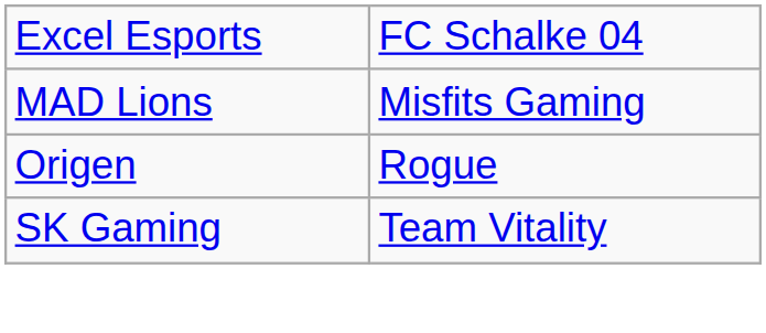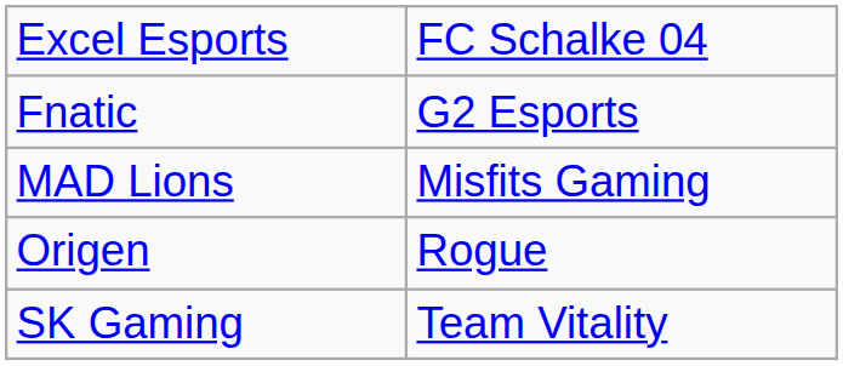+ row: Fnatic | G2 Esports
